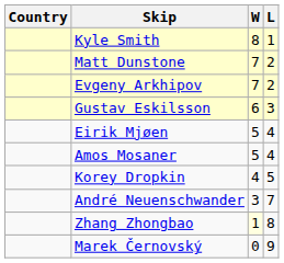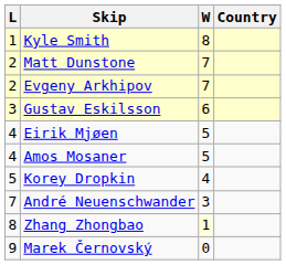columns swapped: Country <-> L
